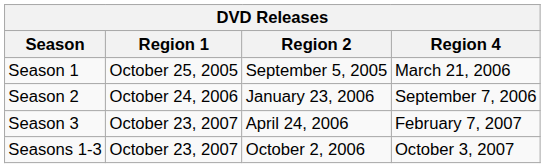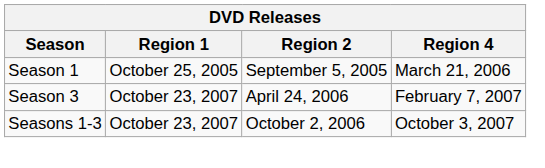- row: Season 2 | October 24, 2006 | January 23, 2006 | September 7, 2006
